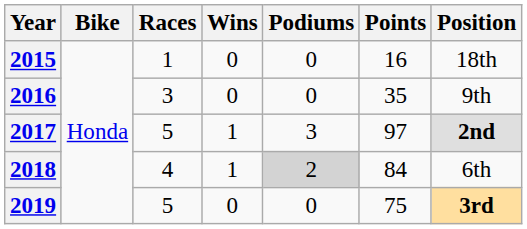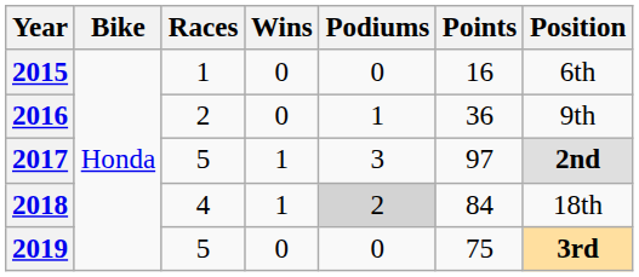2015 | Position: 18th -> 6th
2016 | Races: 3 -> 2
2016 | Podiums: 0 -> 1
2016 | Points: 35 -> 36
2018 | Position: 6th -> 18th
